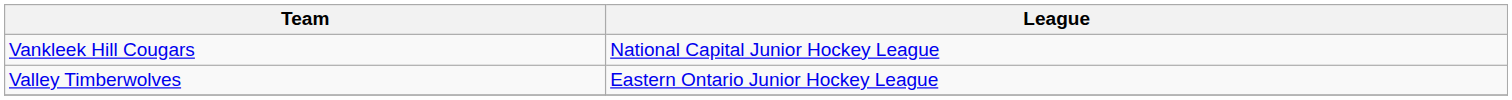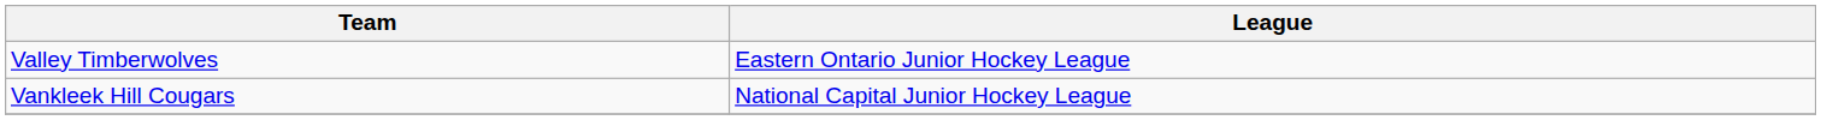rows swapped: Valley Timberwolves <-> Vankleek Hill Cougars
